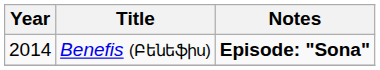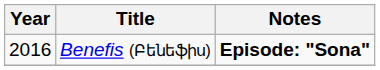Benefis (Բենեֆիս) | Year: 2014 -> 2016
